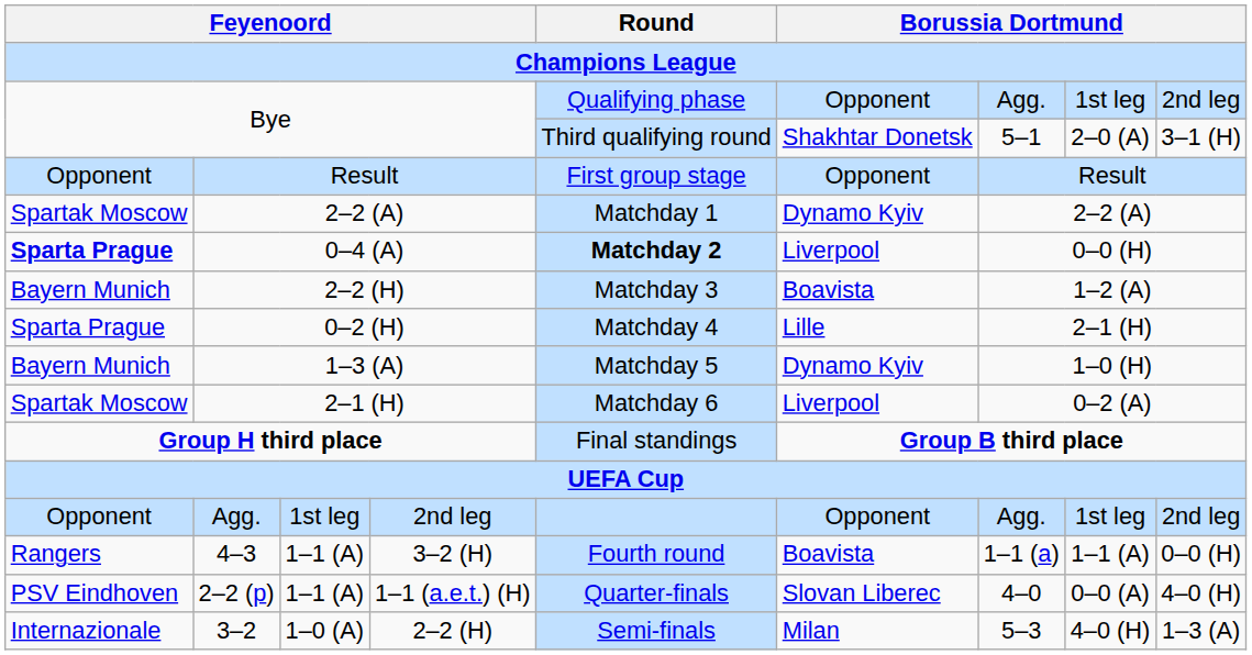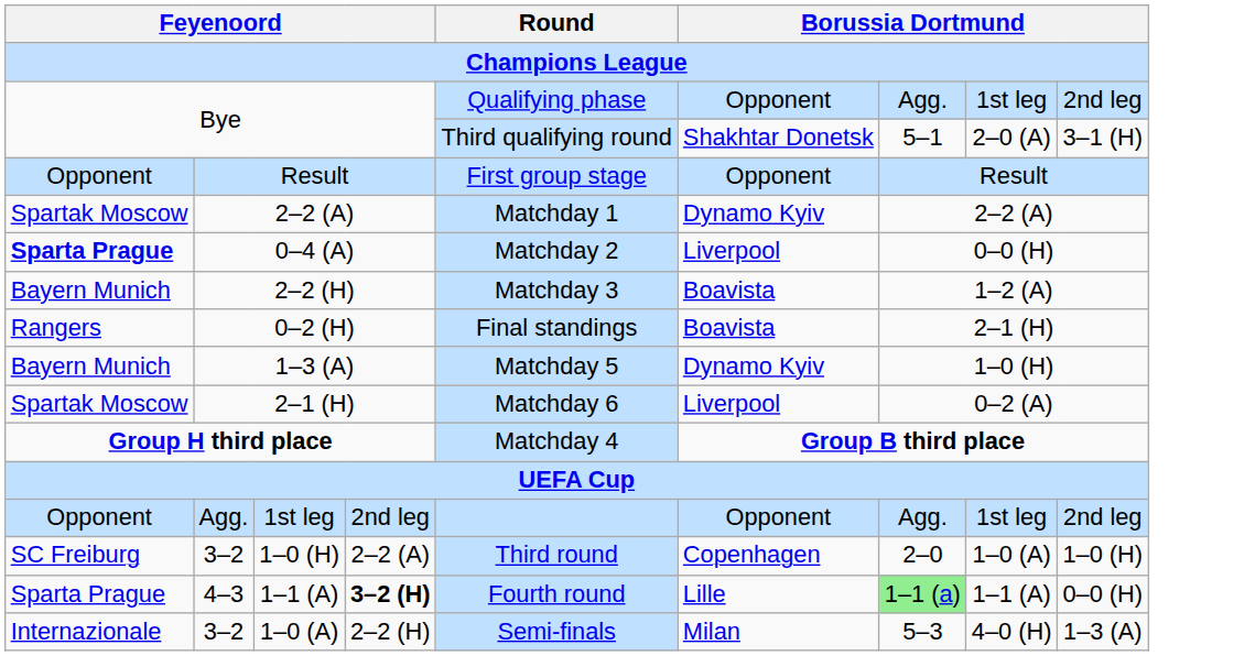0–4 (A) | Round: bold -> normal
0–2 (H) | column 1: Sparta Prague -> Rangers
0–2 (H) | Round: Matchday 4 -> Final standings
0–2 (H) | column 6: Lille -> Boavista
Group H third place | Round: Final standings -> Matchday 4
+ row: SC Freiburg | 3–2 | 1–0 (H) | 2–2 (A) | Third round | Copenhagen | 2–0 | 1–0 (A) | 1–0 (H)
4–3 | column 1: Rangers -> Sparta Prague
4–3 | column 4: normal -> bold
4–3 | column 6: Boavista -> Lille
4–3 | column 7: no background -> lightgreen background
- row: PSV Eindhoven | 2–2 (p) | 1–1 (A) | 1–1 (a.e.t.) (H) | Quarter-finals | Slovan Liberec | 4–0 | 0–0 (A) | 4–0 (H)
